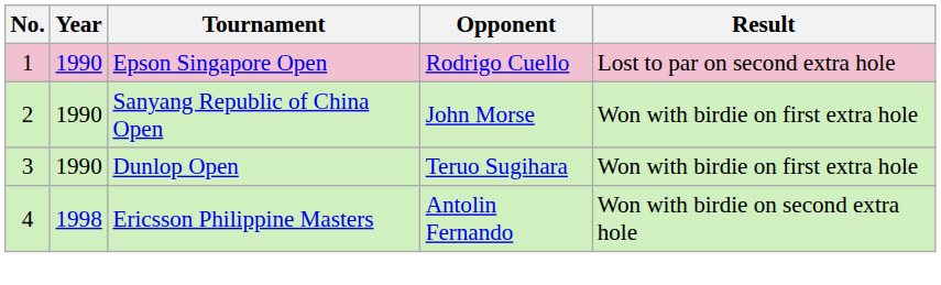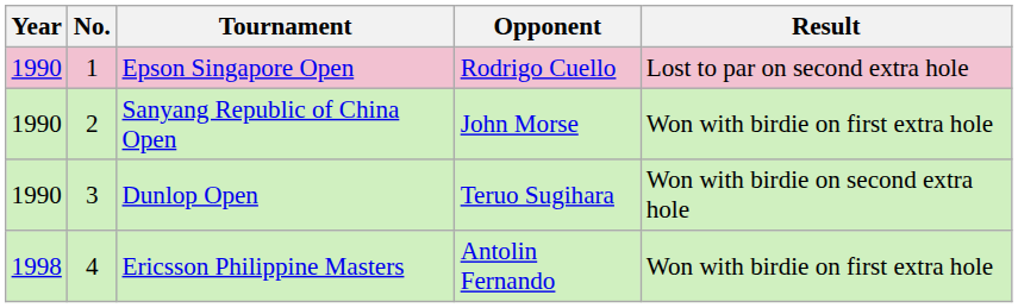columns swapped: No. <-> Year
Dunlop Open | Result: Won with birdie on first extra hole -> Won with birdie on second extra hole
Ericsson Philippine Masters | Result: Won with birdie on second extra hole -> Won with birdie on first extra hole
